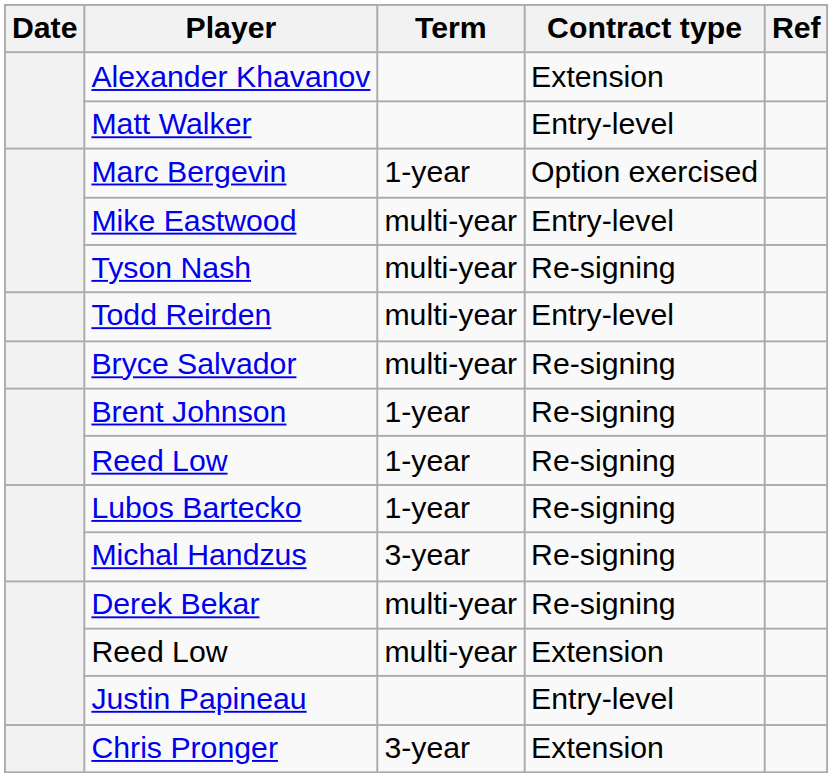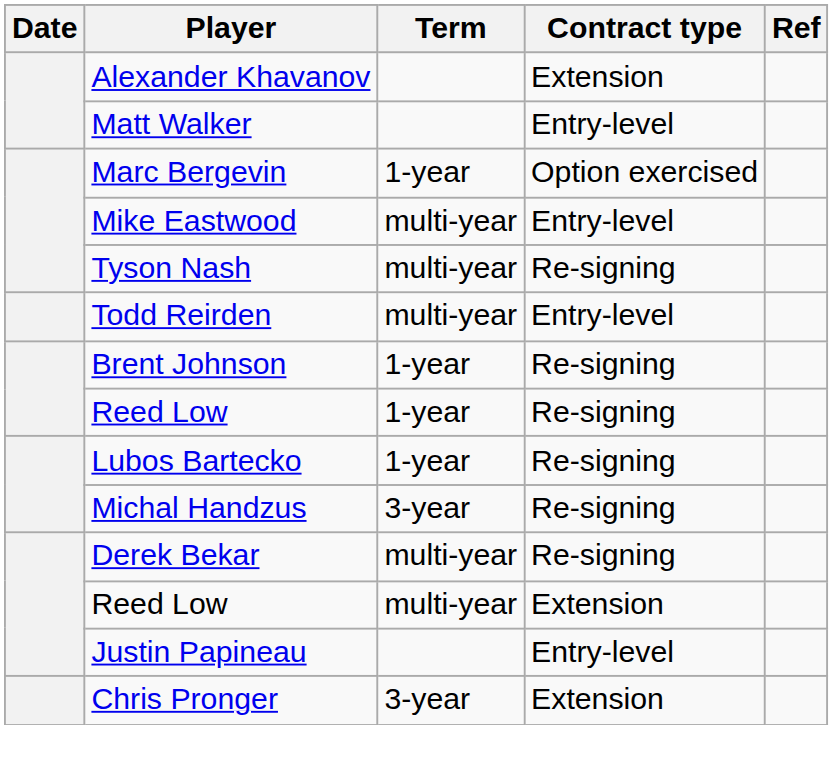- row: Bryce Salvador | multi-year | Re-signing
